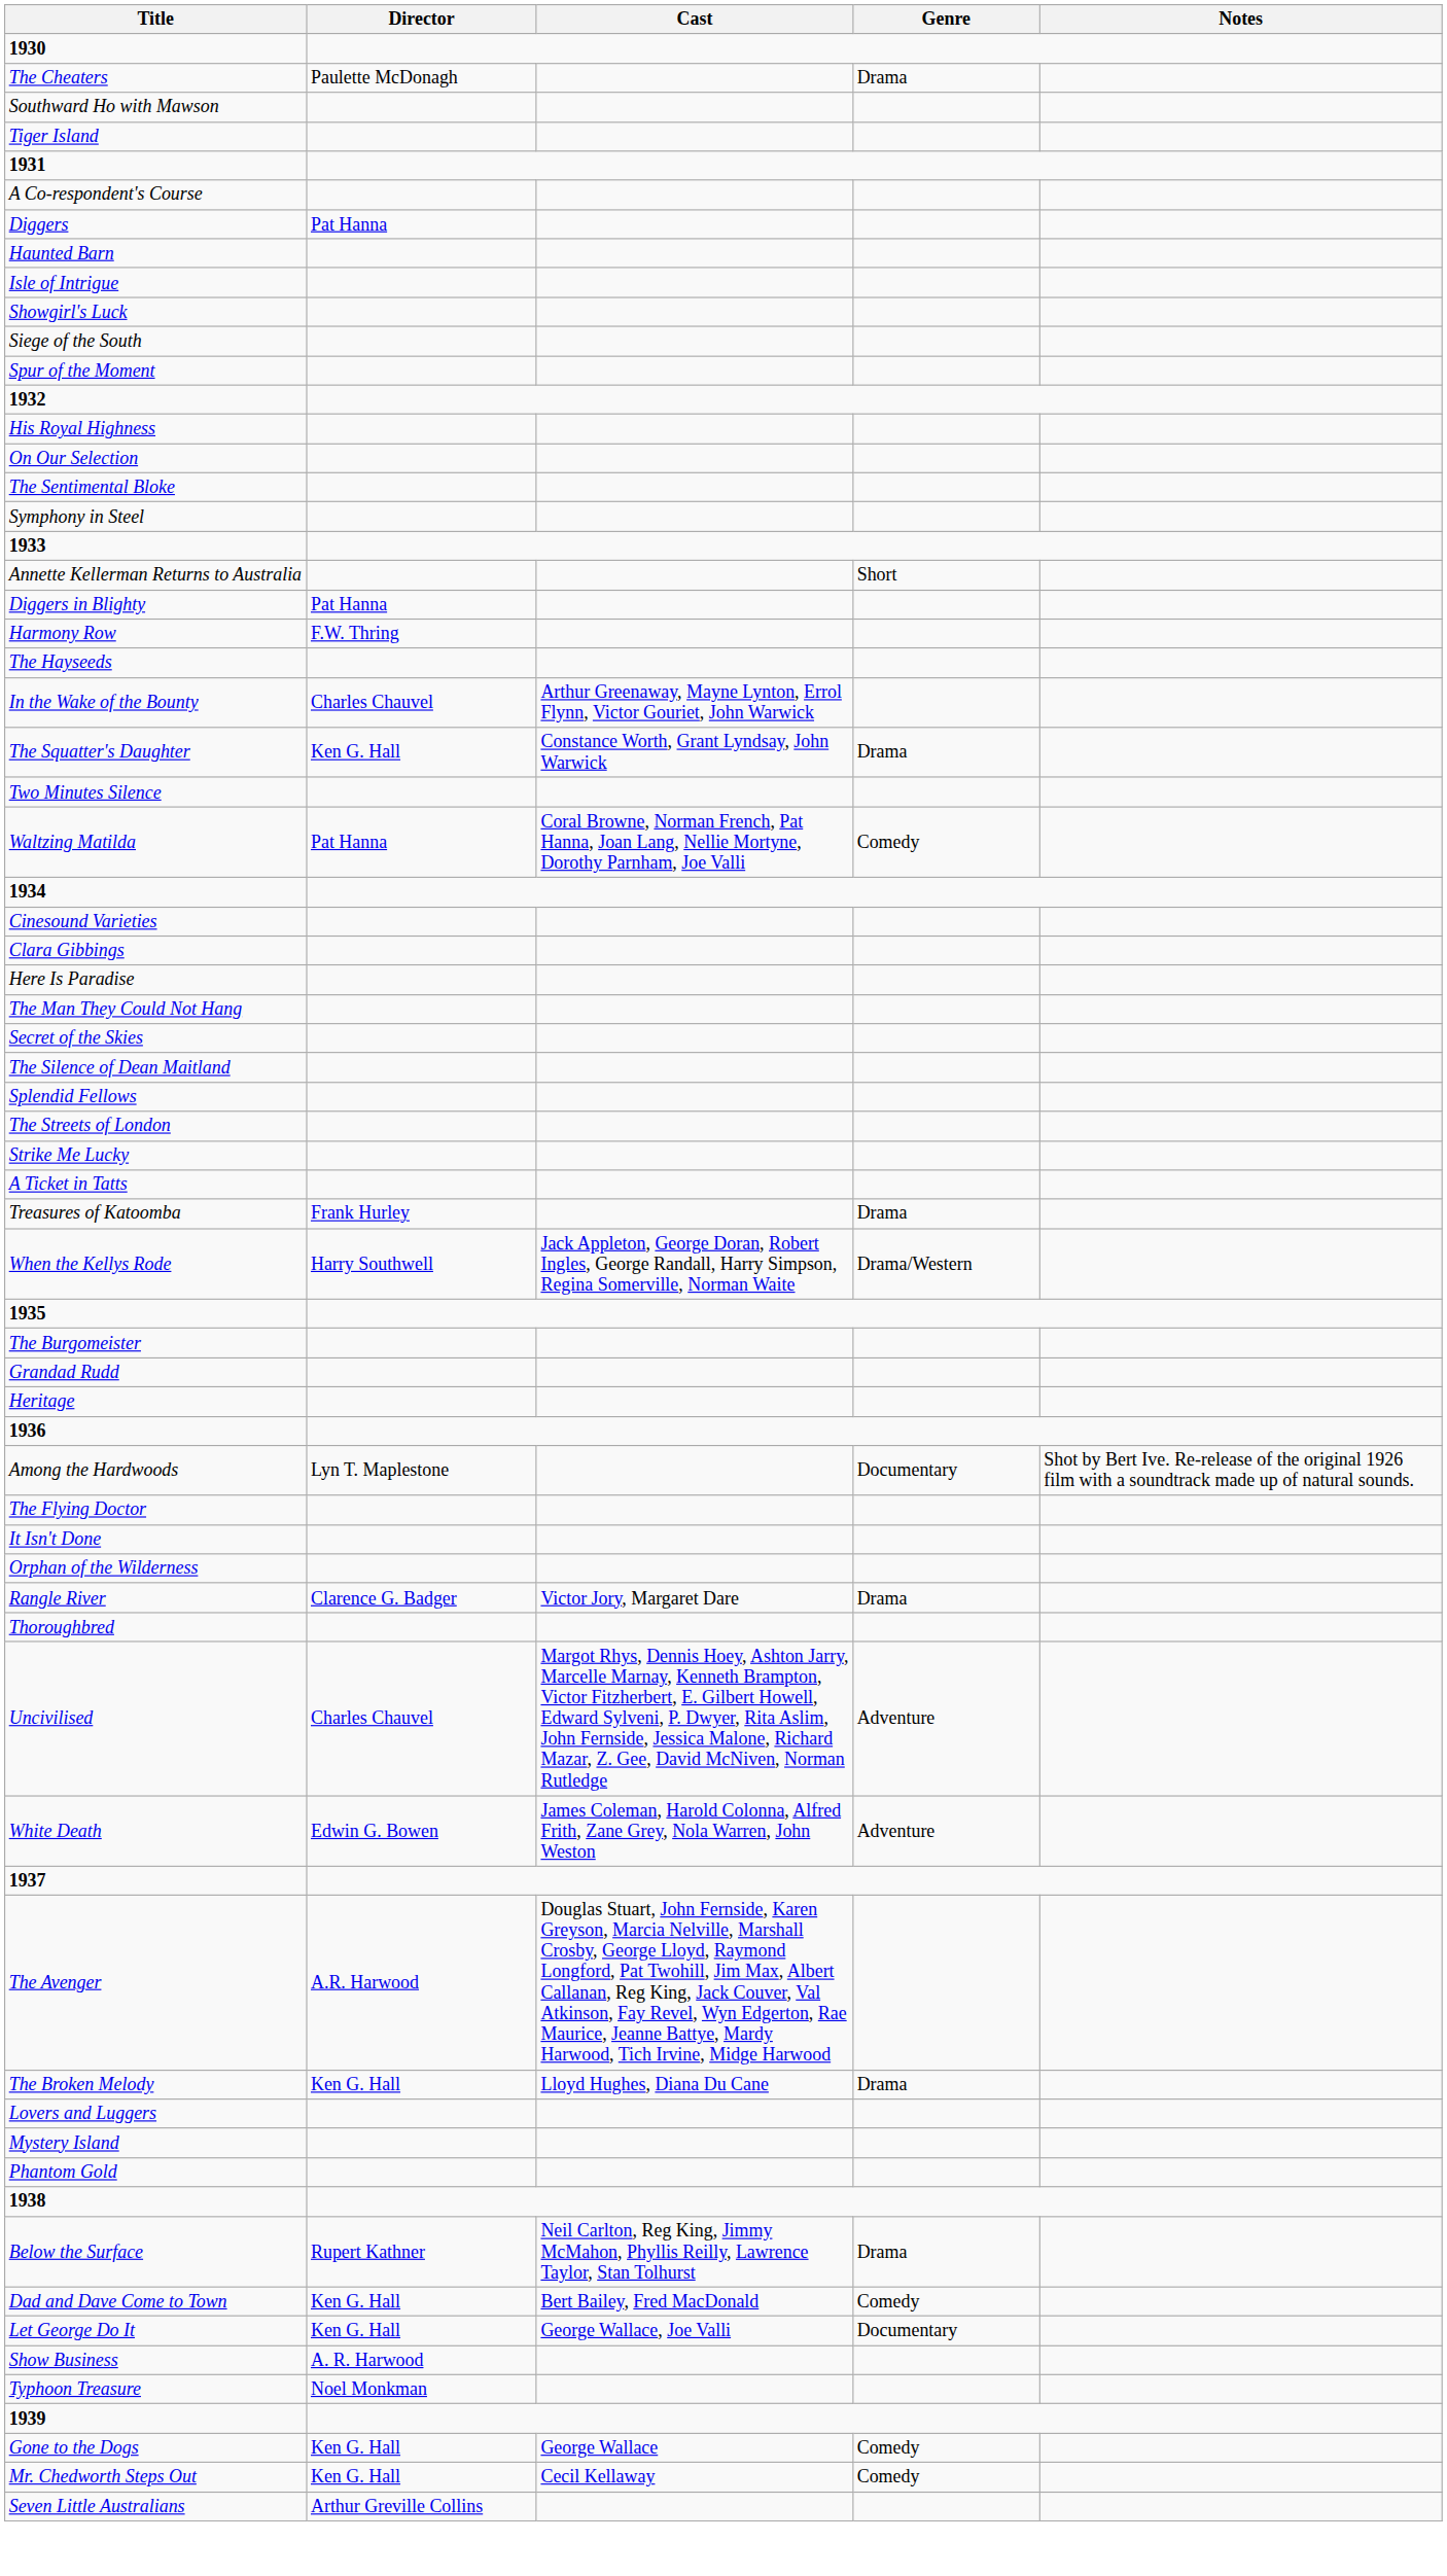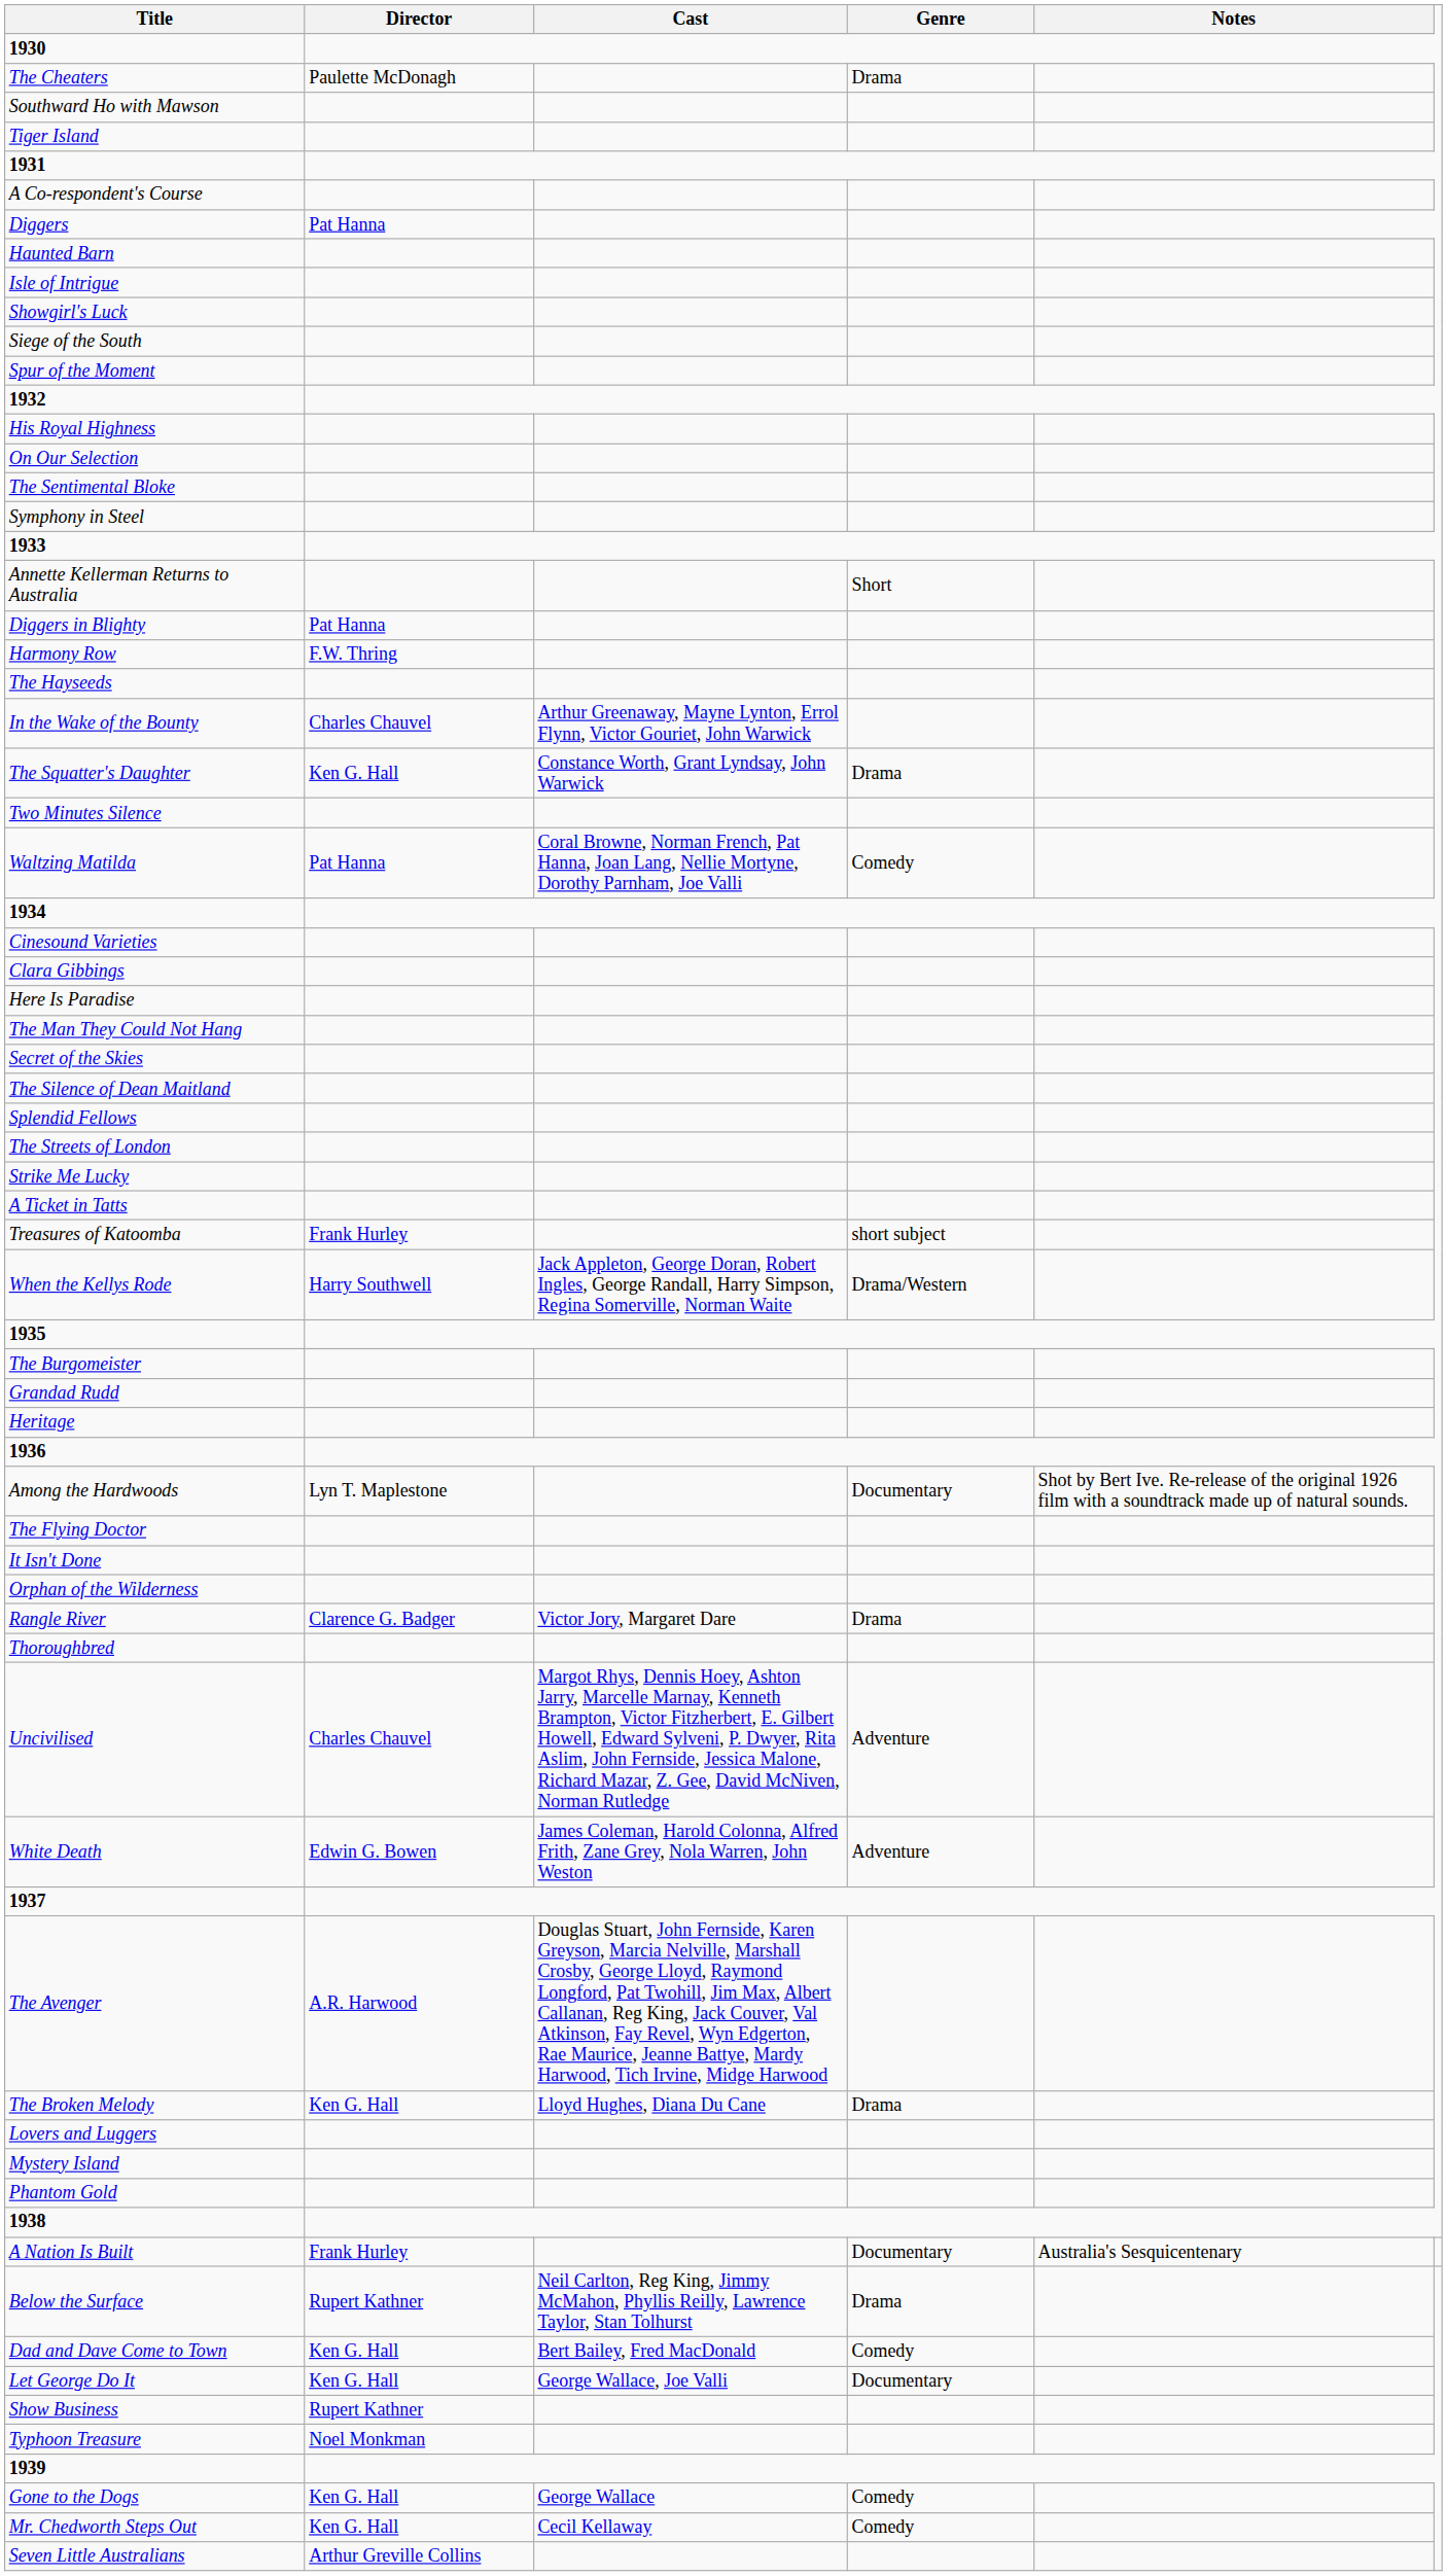Treasures of Katoomba | Genre: Drama -> short subject
+ row: A Nation Is Built | Frank Hurley | Documentary | Australia's Sesquicentenary
Show Business | Director: A. R. Harwood -> Rupert Kathner
